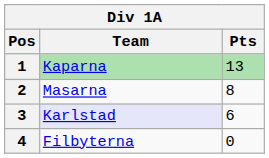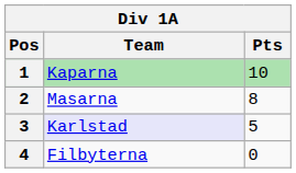1 | Pts: 13 -> 10
3 | Pts: 6 -> 5
